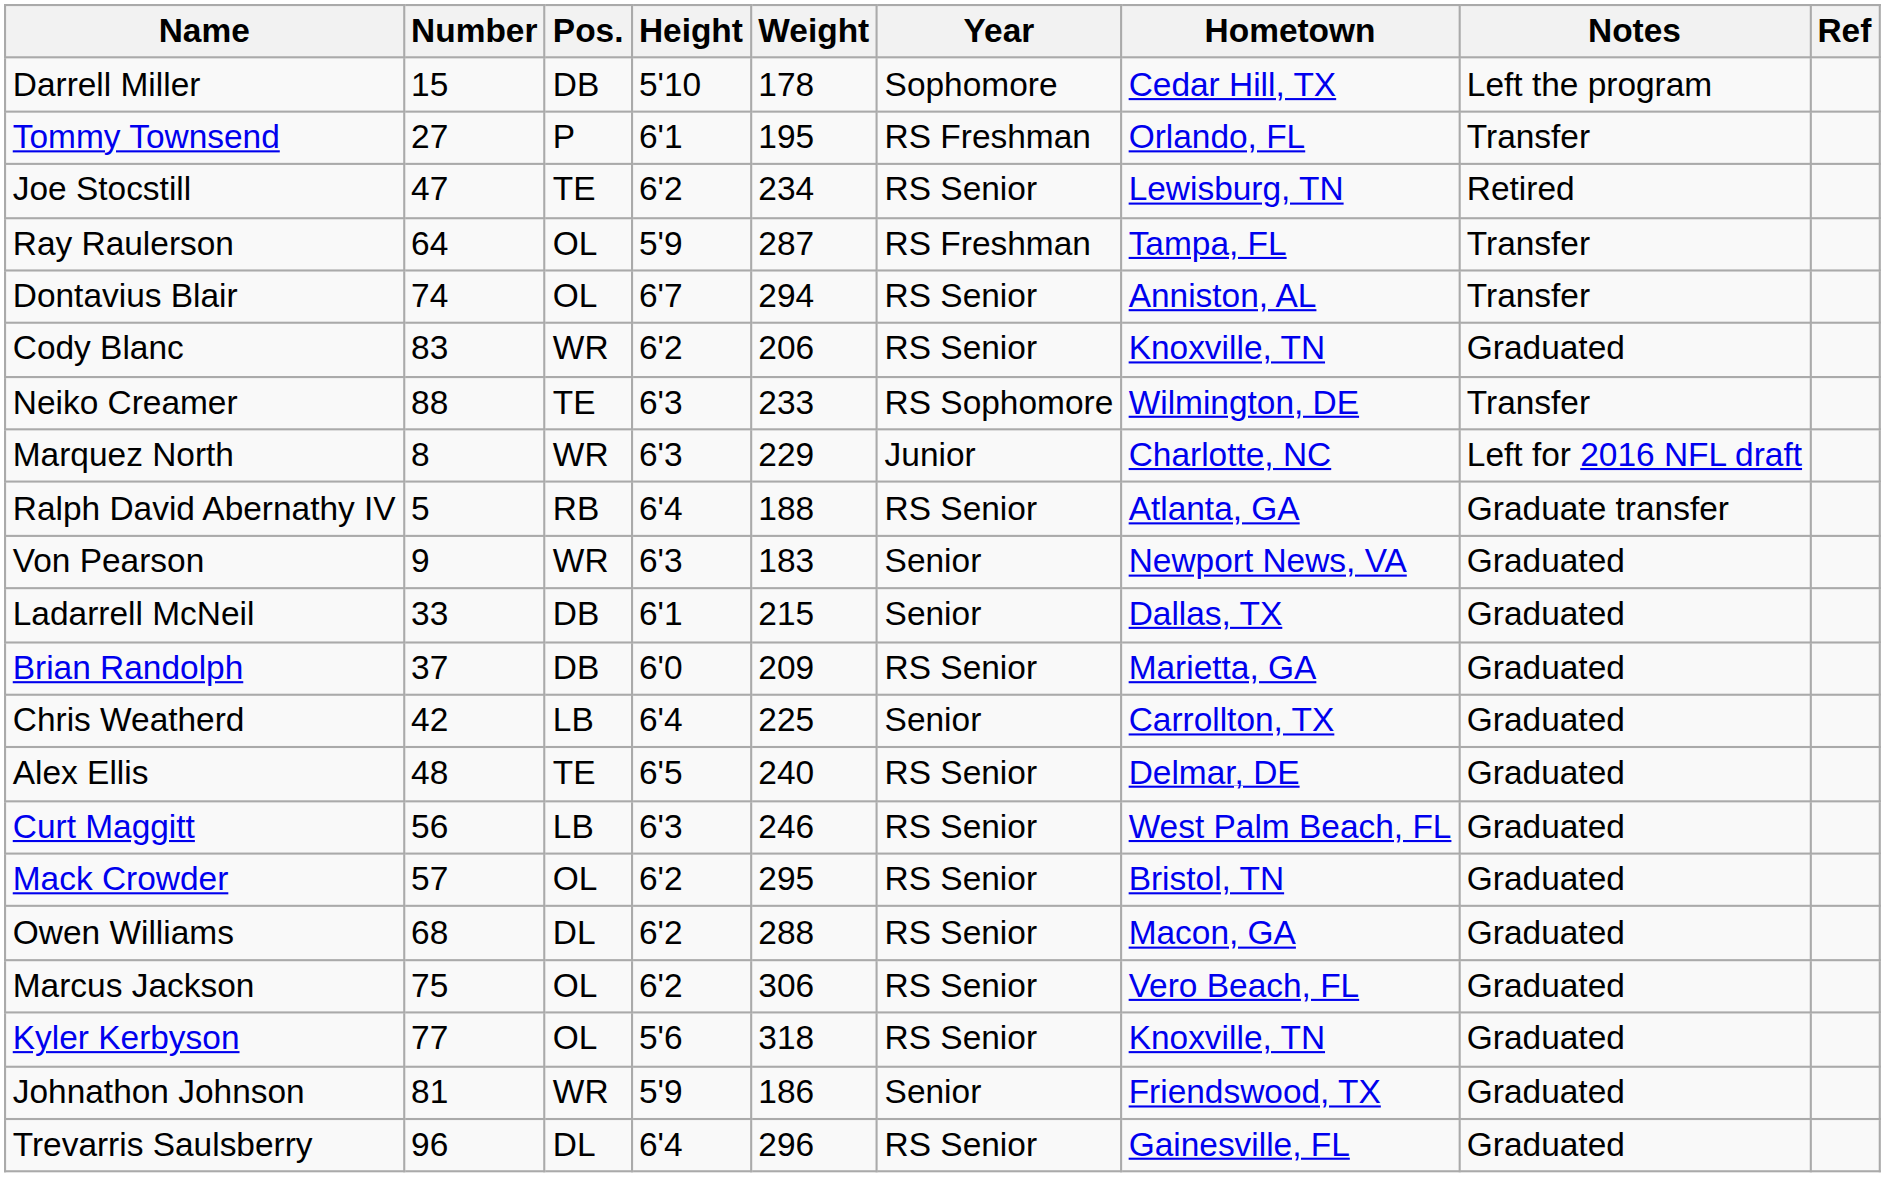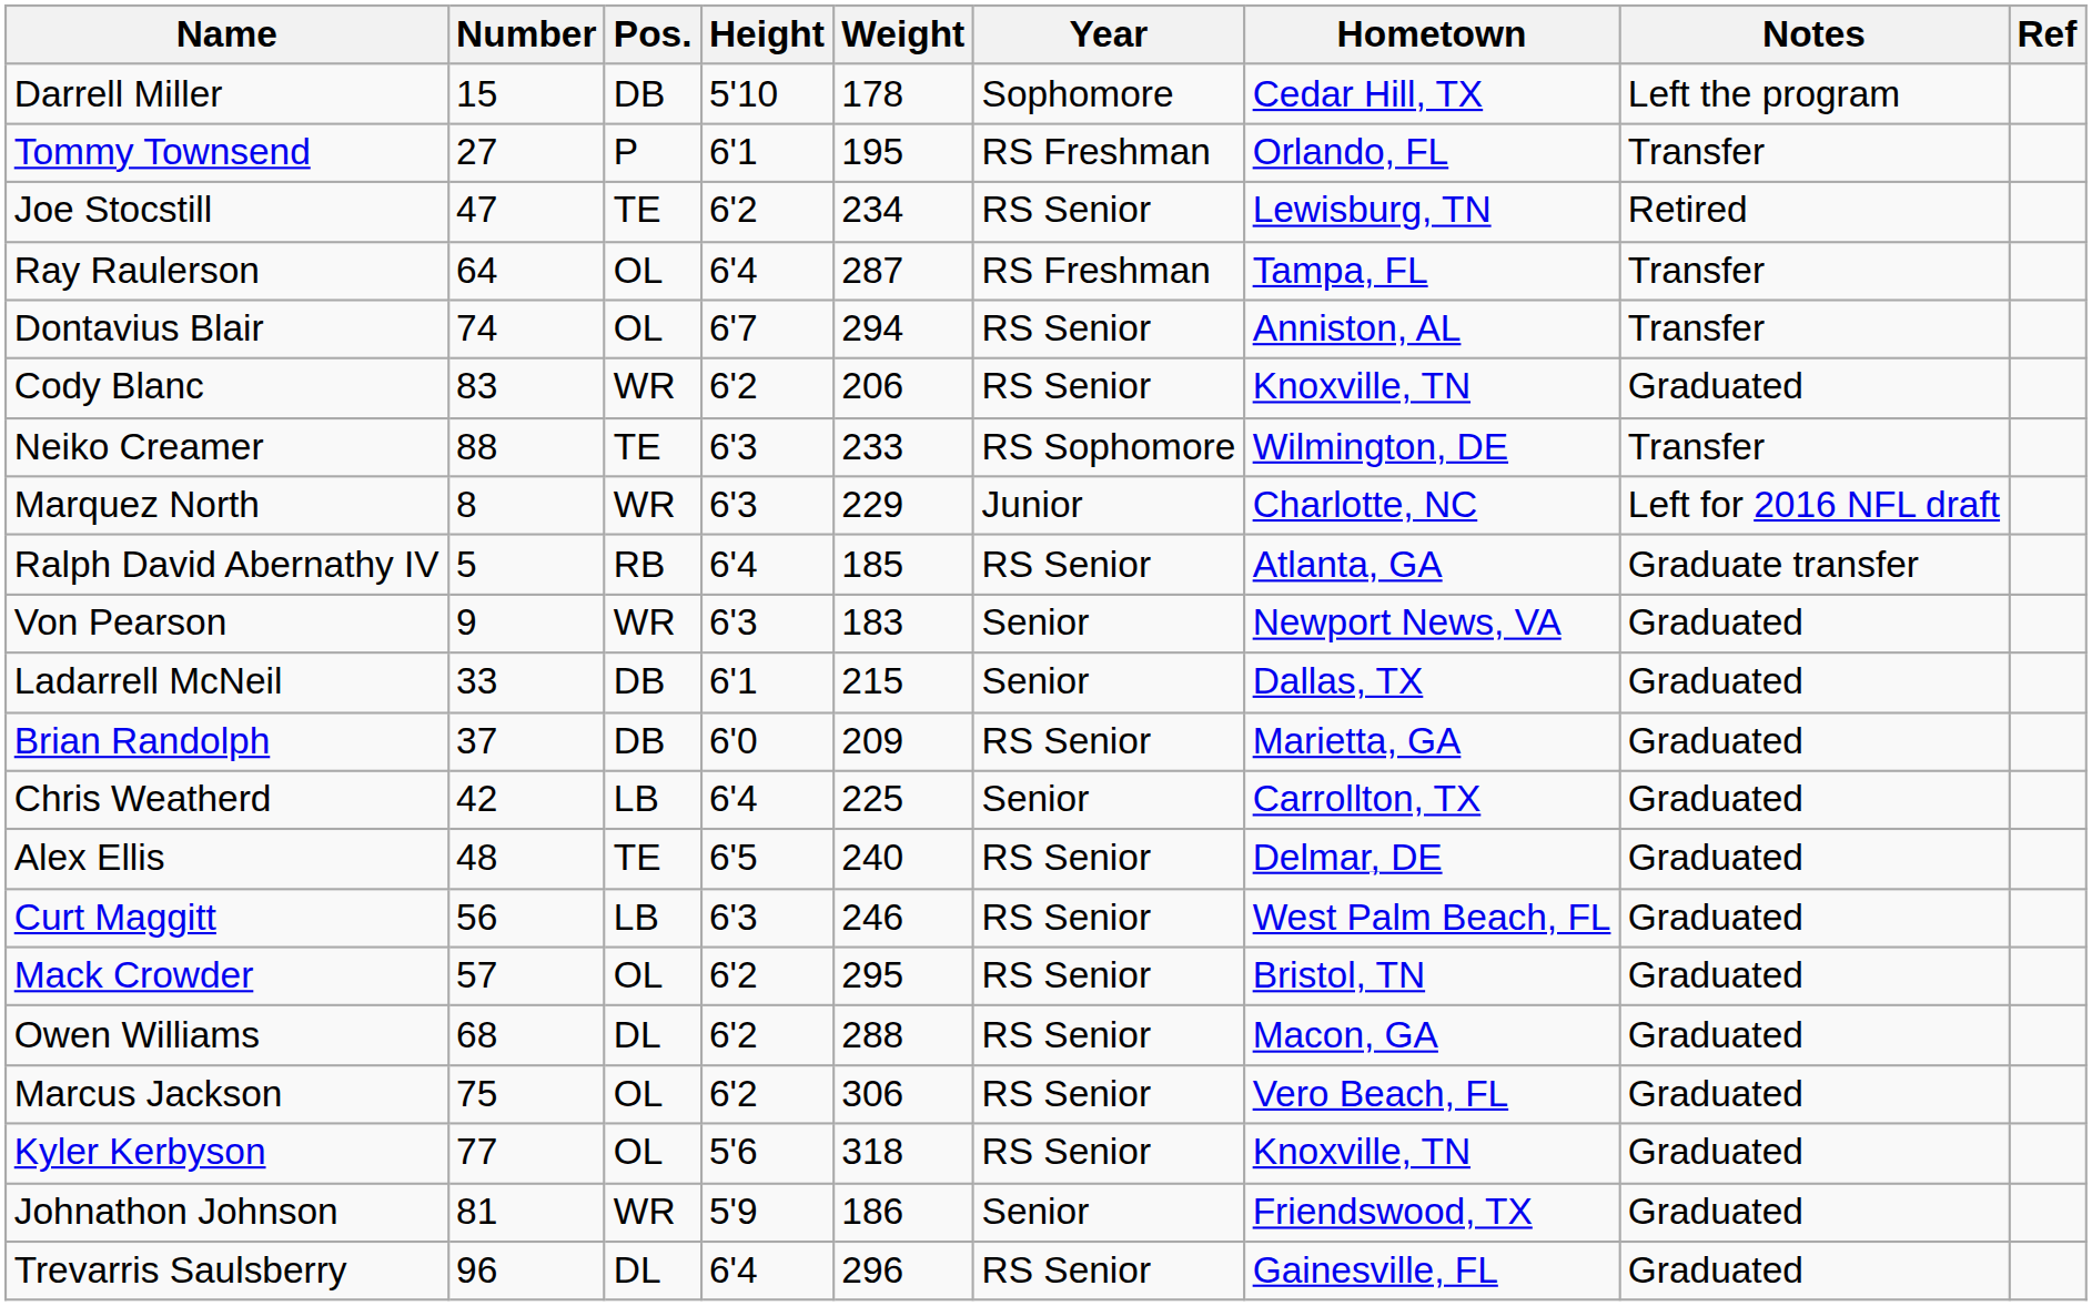Ray Raulerson | Height: 5'9 -> 6'4
Ralph David Abernathy IV | Weight: 188 -> 185
